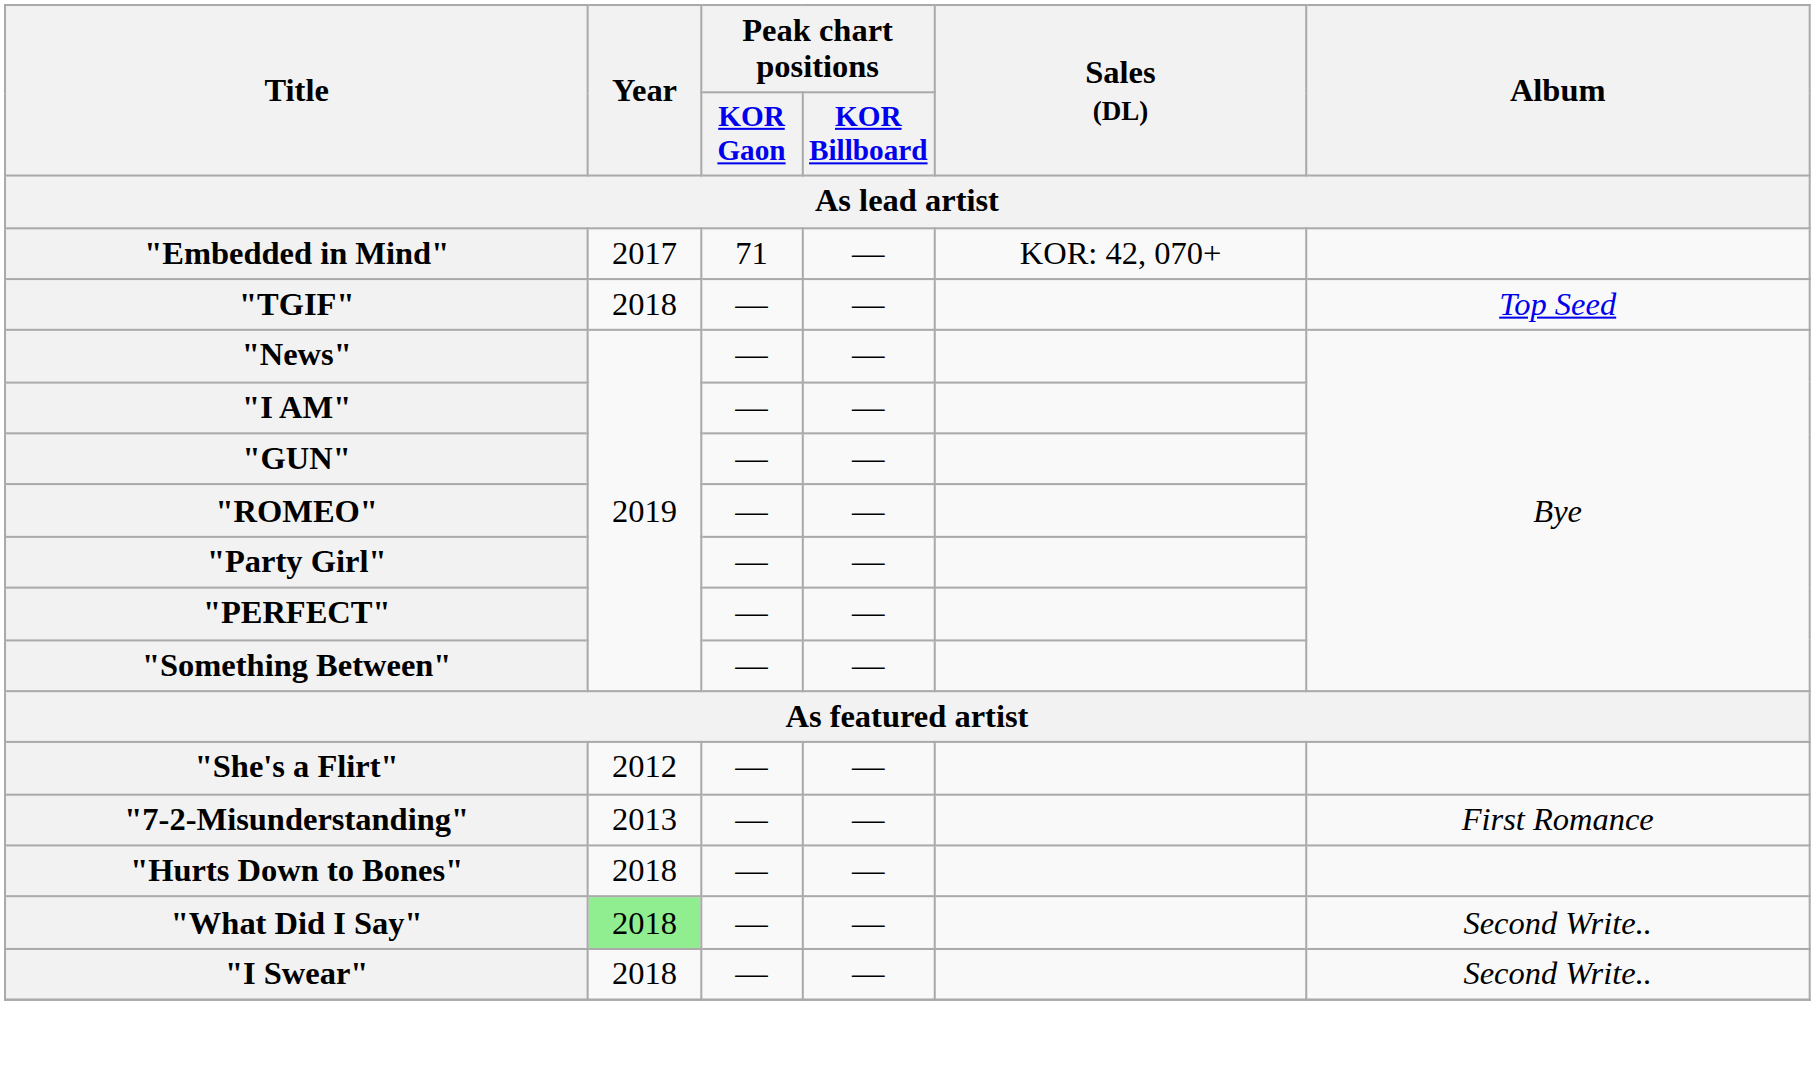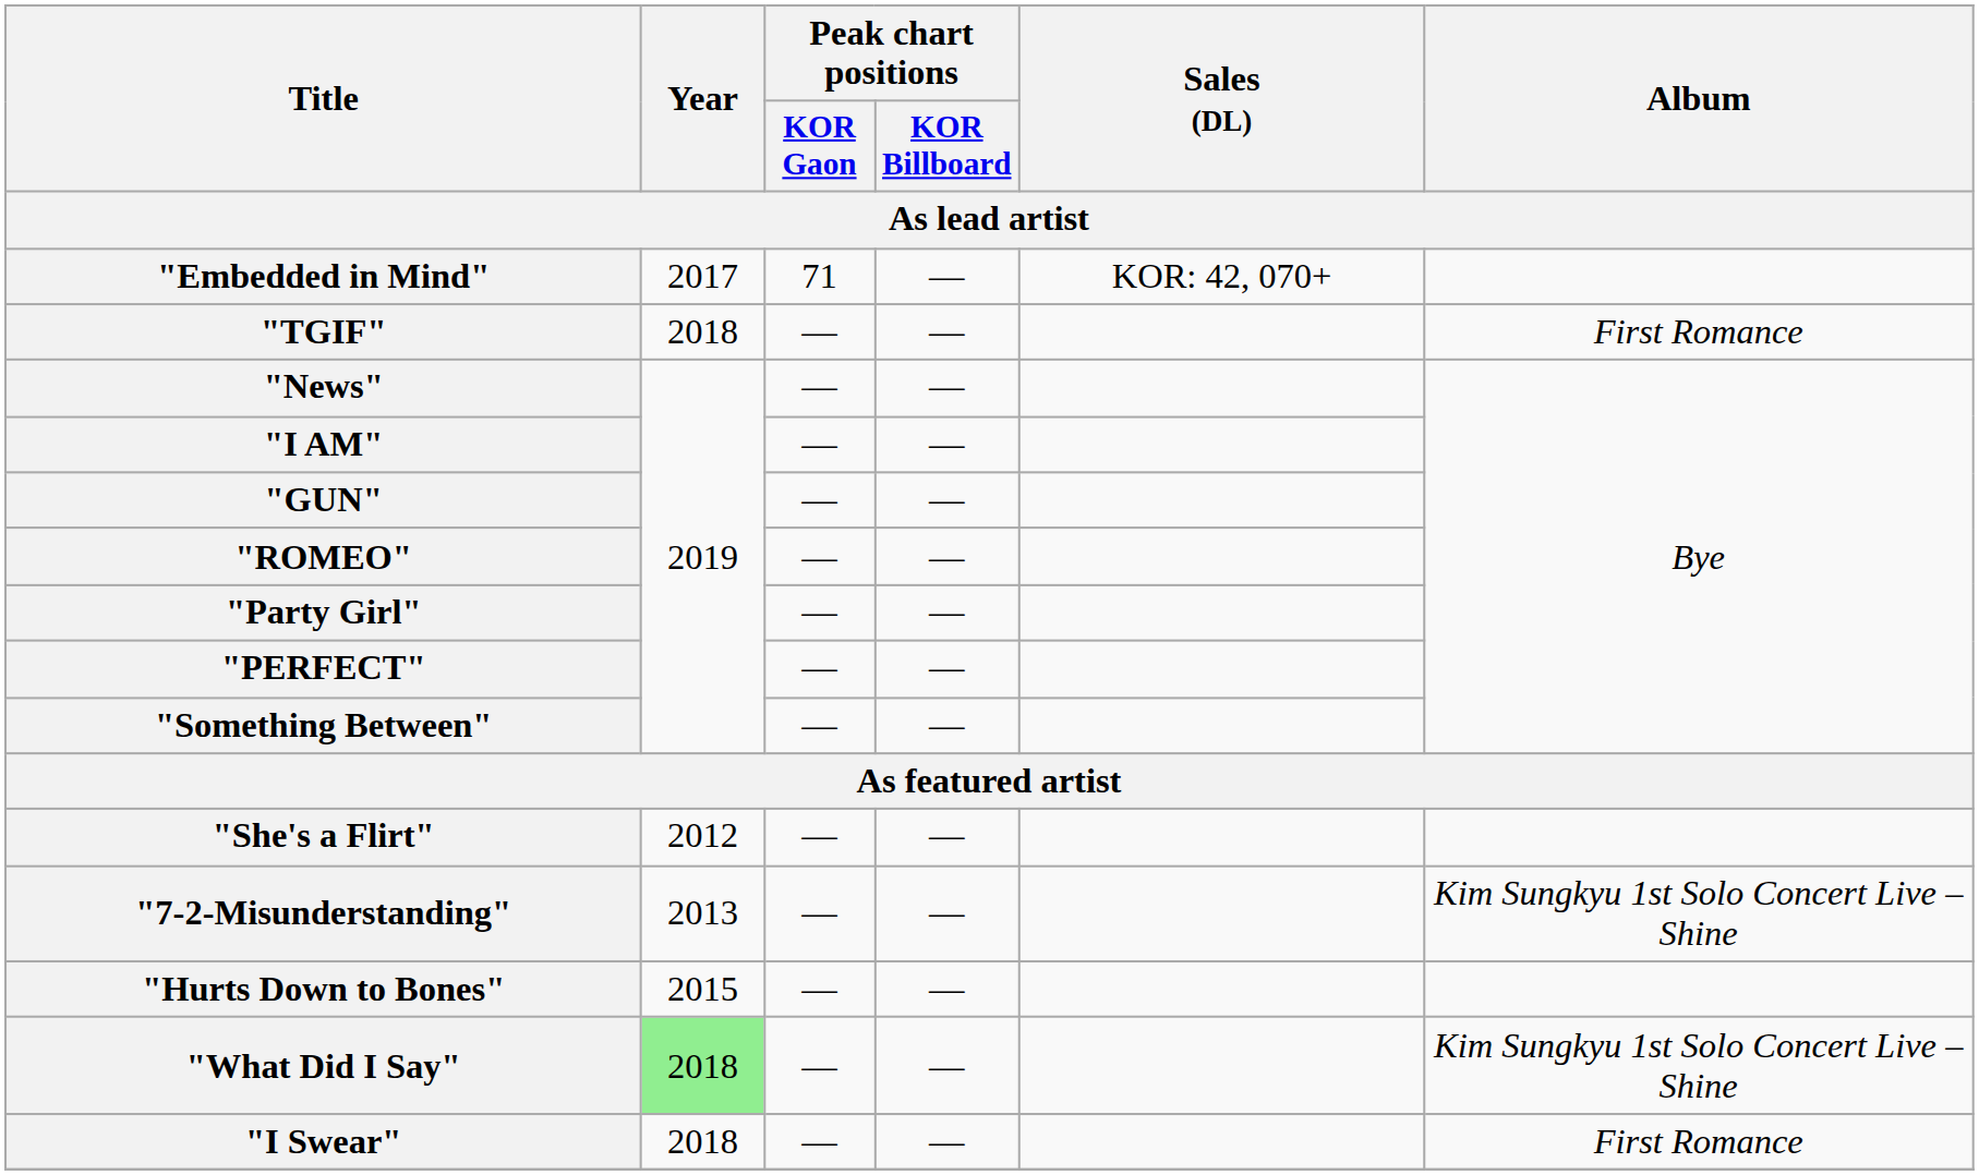"TGIF" | Album: Top Seed -> First Romance
"7-2-Misunderstanding" | Album: First Romance -> Kim Sungkyu 1st Solo Concert Live – Shine
"Hurts Down to Bones" | Year: 2018 -> 2015
"What Did I Say" | Album: Second Write.. -> Kim Sungkyu 1st Solo Concert Live – Shine
"I Swear" | Album: Second Write.. -> First Romance
